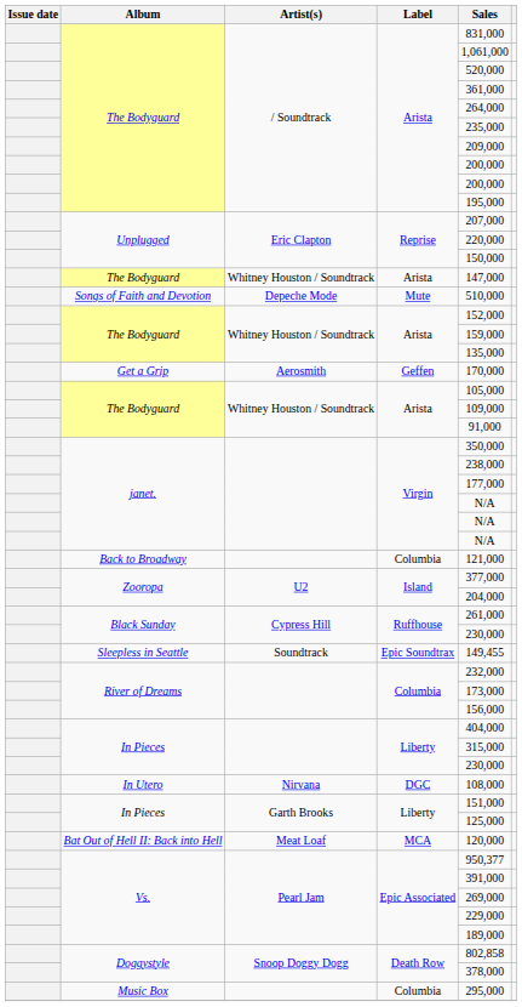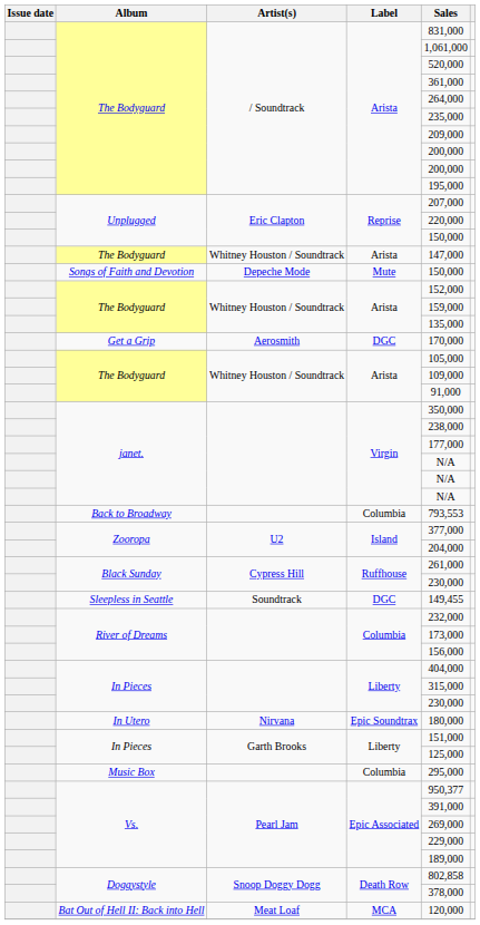Songs of Faith and Devotion | Sales: 510,000 -> 150,000
Get a Grip | Label: Geffen -> DGC
Back to Broadway | Sales: 121,000 -> 793,553
Sleepless in Seattle | Label: Epic Soundtrax -> DGC
In Utero | Label: DGC -> Epic Soundtrax
In Utero | Sales: 108,000 -> 180,000
rows swapped: Bat Out of Hell II: Back into Hell <-> Music Box
